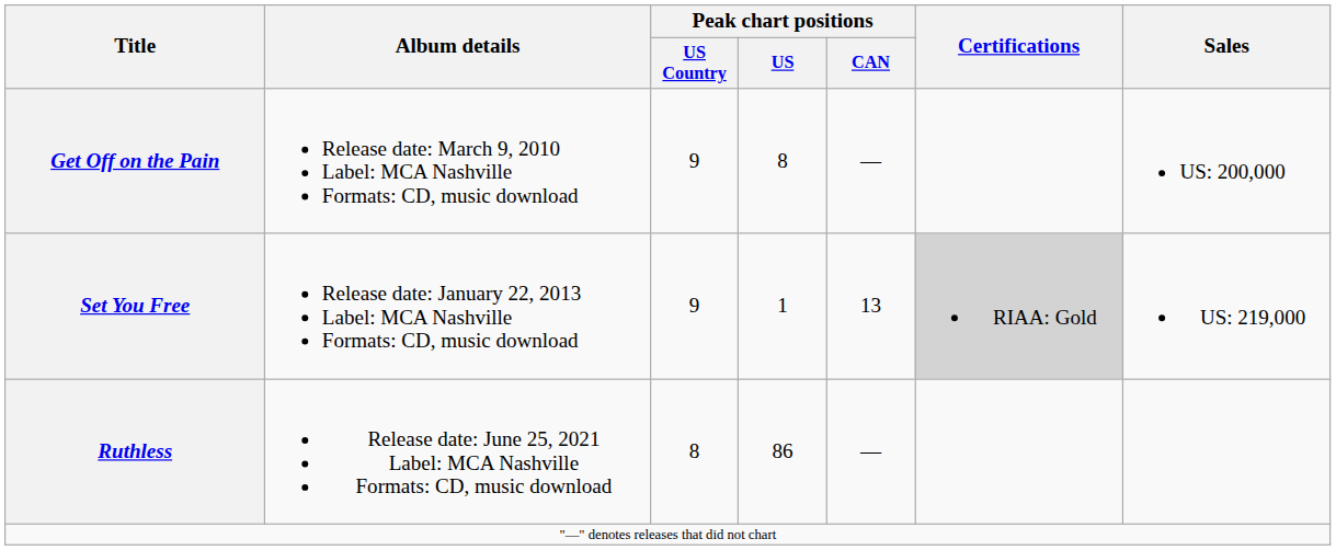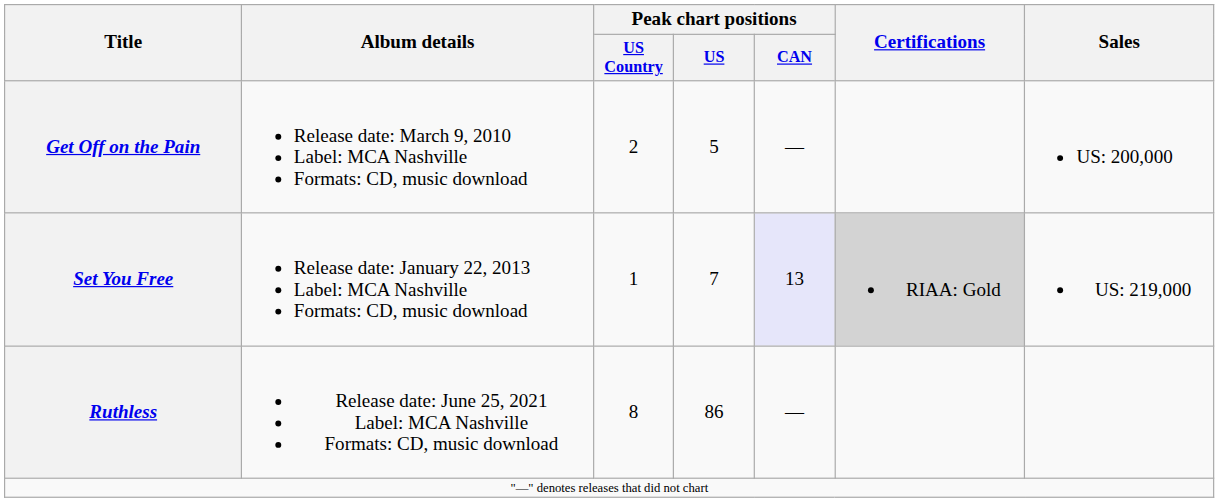Get Off on the Pain | Peak chart positions / US Country: 9 -> 2
Get Off on the Pain | Peak chart positions / US: 8 -> 5
Set You Free | Peak chart positions / US Country: 9 -> 1
Set You Free | Peak chart positions / US: 1 -> 7
Set You Free | Peak chart positions / CAN: no background -> lavender background
